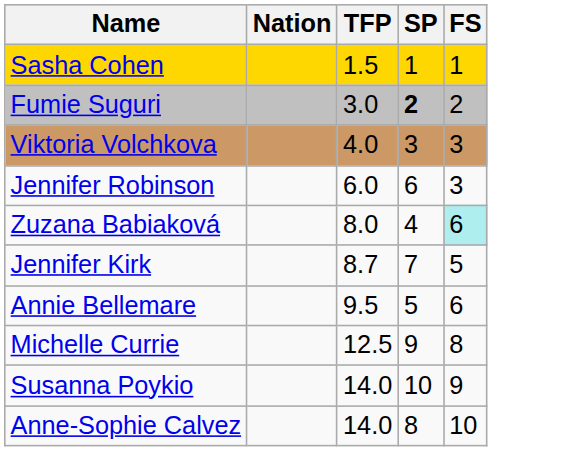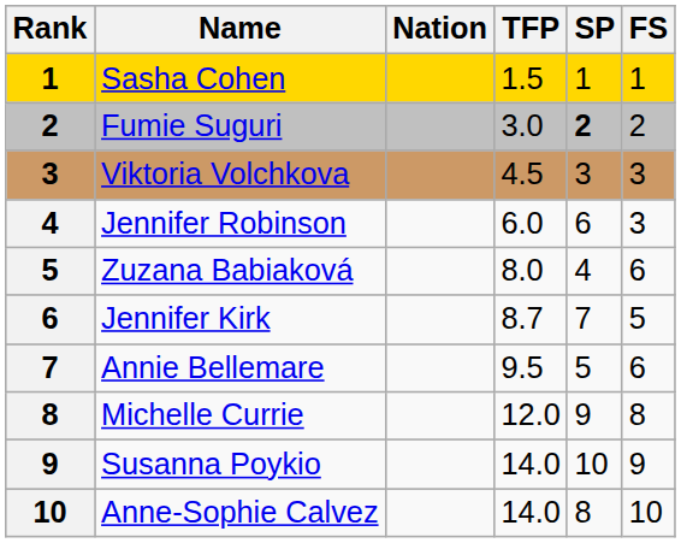+ column: Rank | 1 | 2 | 3 | 4 | 5 | 6 | 7 | 8 | 9 | 10
Viktoria Volchkova | TFP: 4.0 -> 4.5
Zuzana Babiaková | FS: paleturquoise background -> no background
Michelle Currie | TFP: 12.5 -> 12.0
